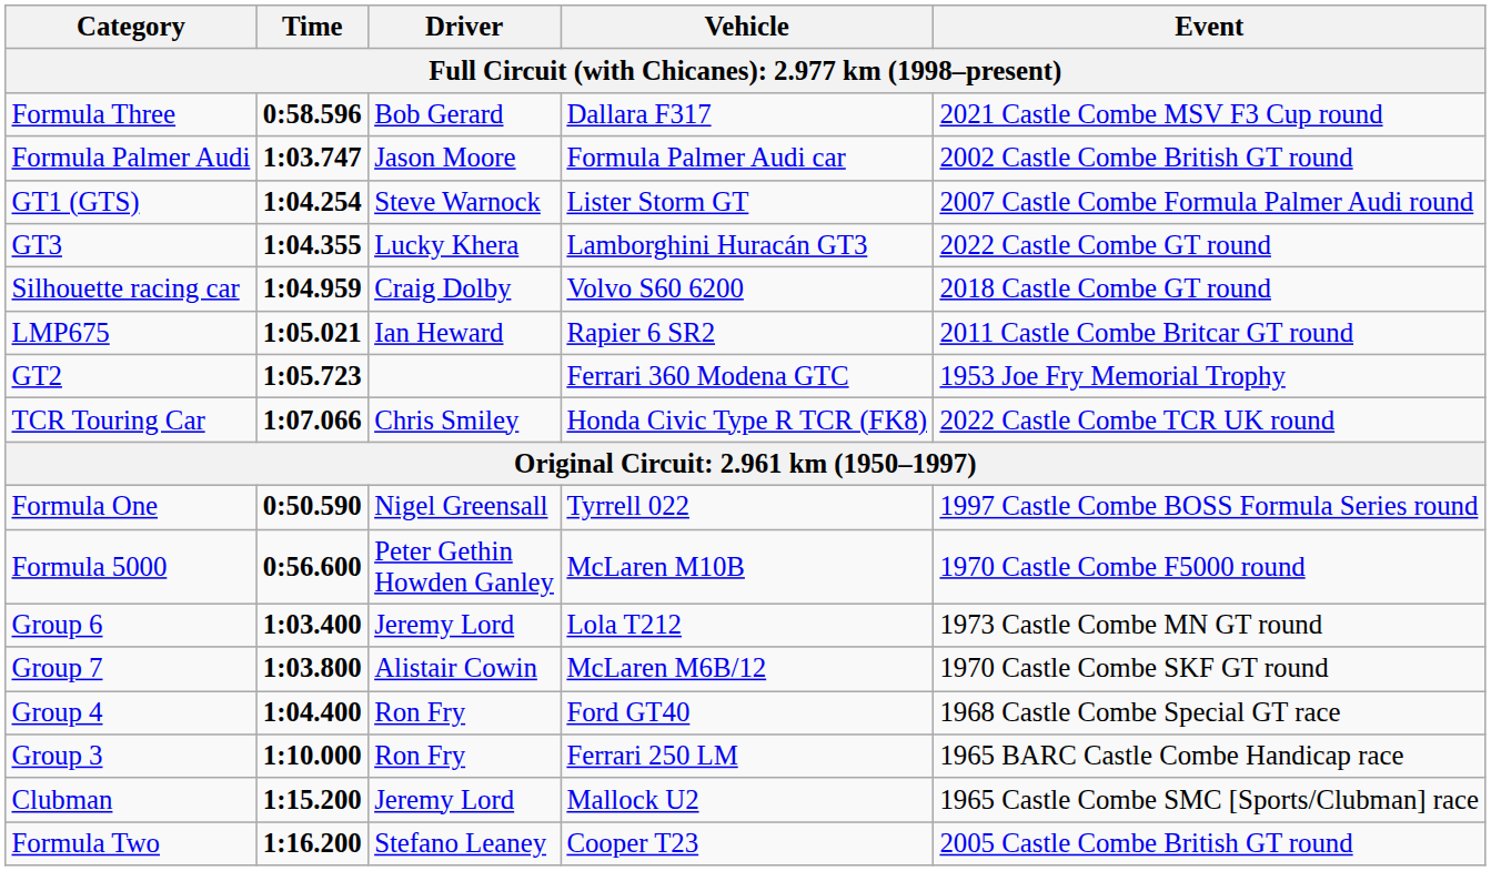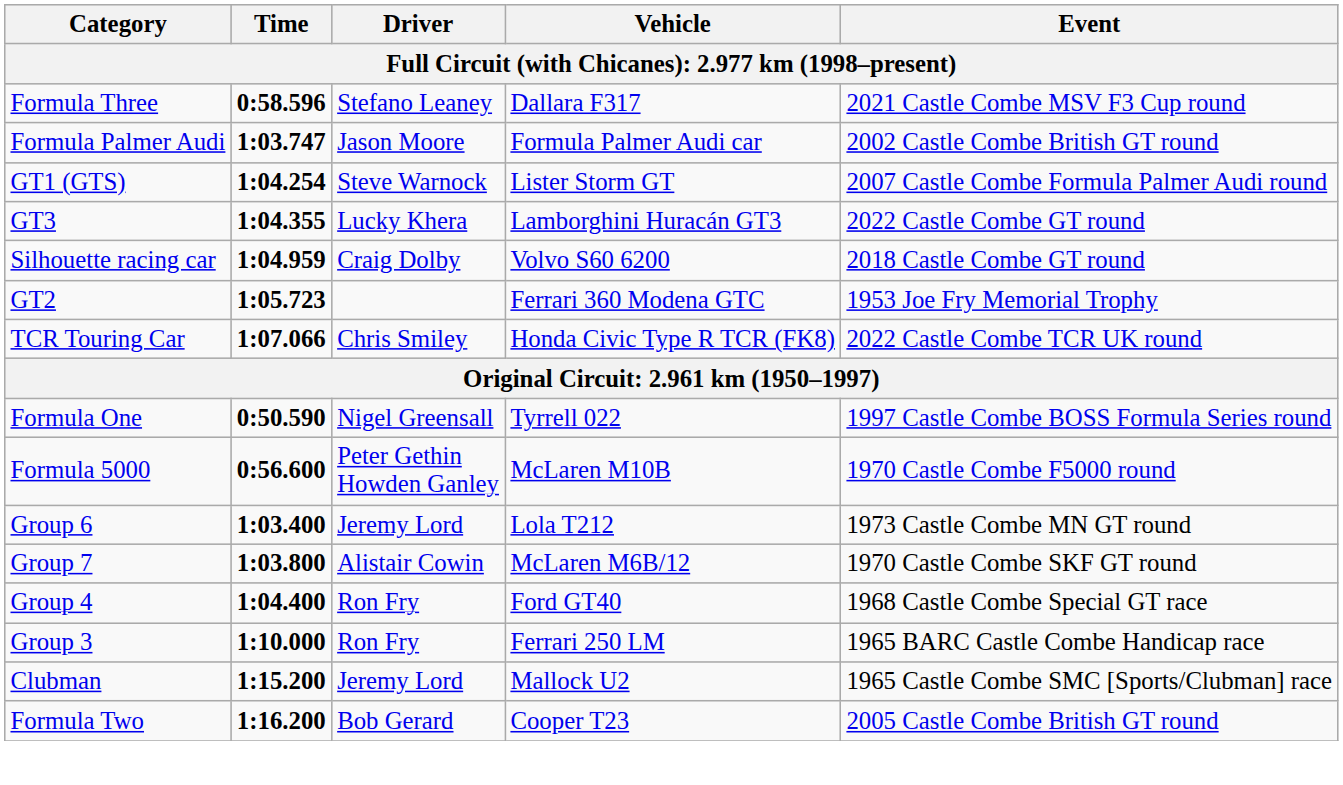Formula Three | Driver: Bob Gerard -> Stefano Leaney
- row: LMP675 | 1:05.021 | Ian Heward | Rapier 6 SR2 | 2011 Castle Combe Britcar GT round
Formula Two | Driver: Stefano Leaney -> Bob Gerard
